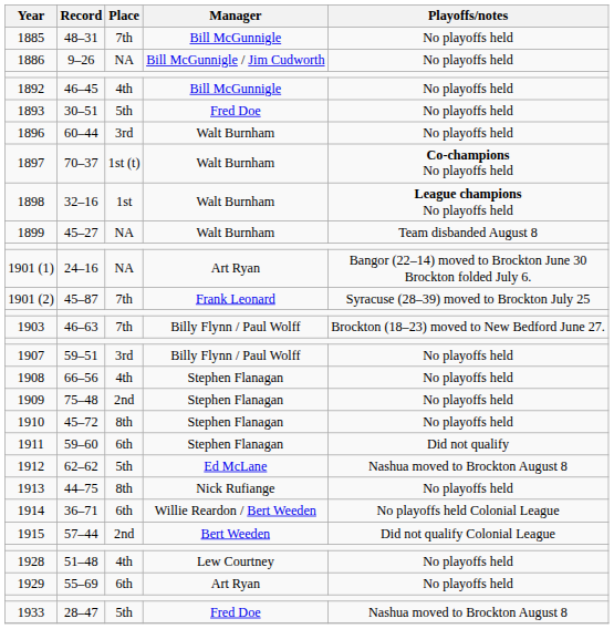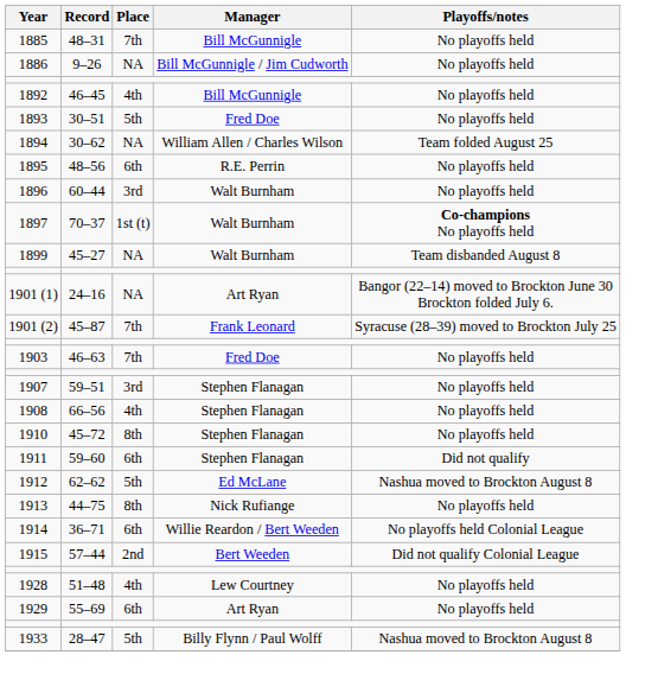+ row: 1894 | 30–62 | NA | William Allen / Charles Wilson | Team folded August 25
+ row: 1895 | 48–56 | 6th | R.E. Perrin | No playoffs held
- row: 1898 | 32–16 | 1st | Walt Burnham | League champions No playoffs held
1903 | Manager: Billy Flynn / Paul Wolff -> Fred Doe
1903 | Playoffs/notes: Brockton (18–23) moved to New Bedford June 27. -> No playoffs held
1907 | Manager: Billy Flynn / Paul Wolff -> Stephen Flanagan
- row: 1909 | 75–48 | 2nd | Stephen Flanagan | No playoffs held
1933 | Manager: Fred Doe -> Billy Flynn / Paul Wolff
